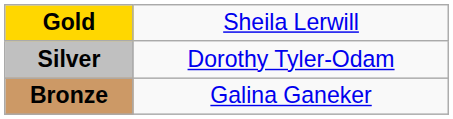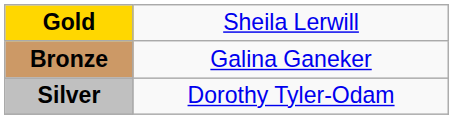rows swapped: Silver <-> Bronze
